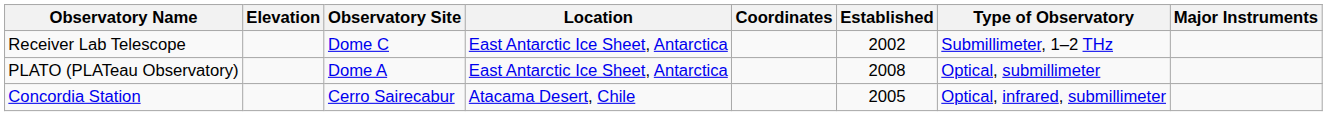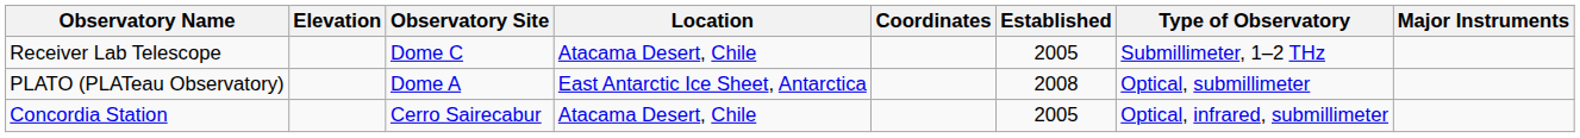Receiver Lab Telescope | Location: East Antarctic Ice Sheet, Antarctica -> Atacama Desert, Chile
Receiver Lab Telescope | Established: 2002 -> 2005
